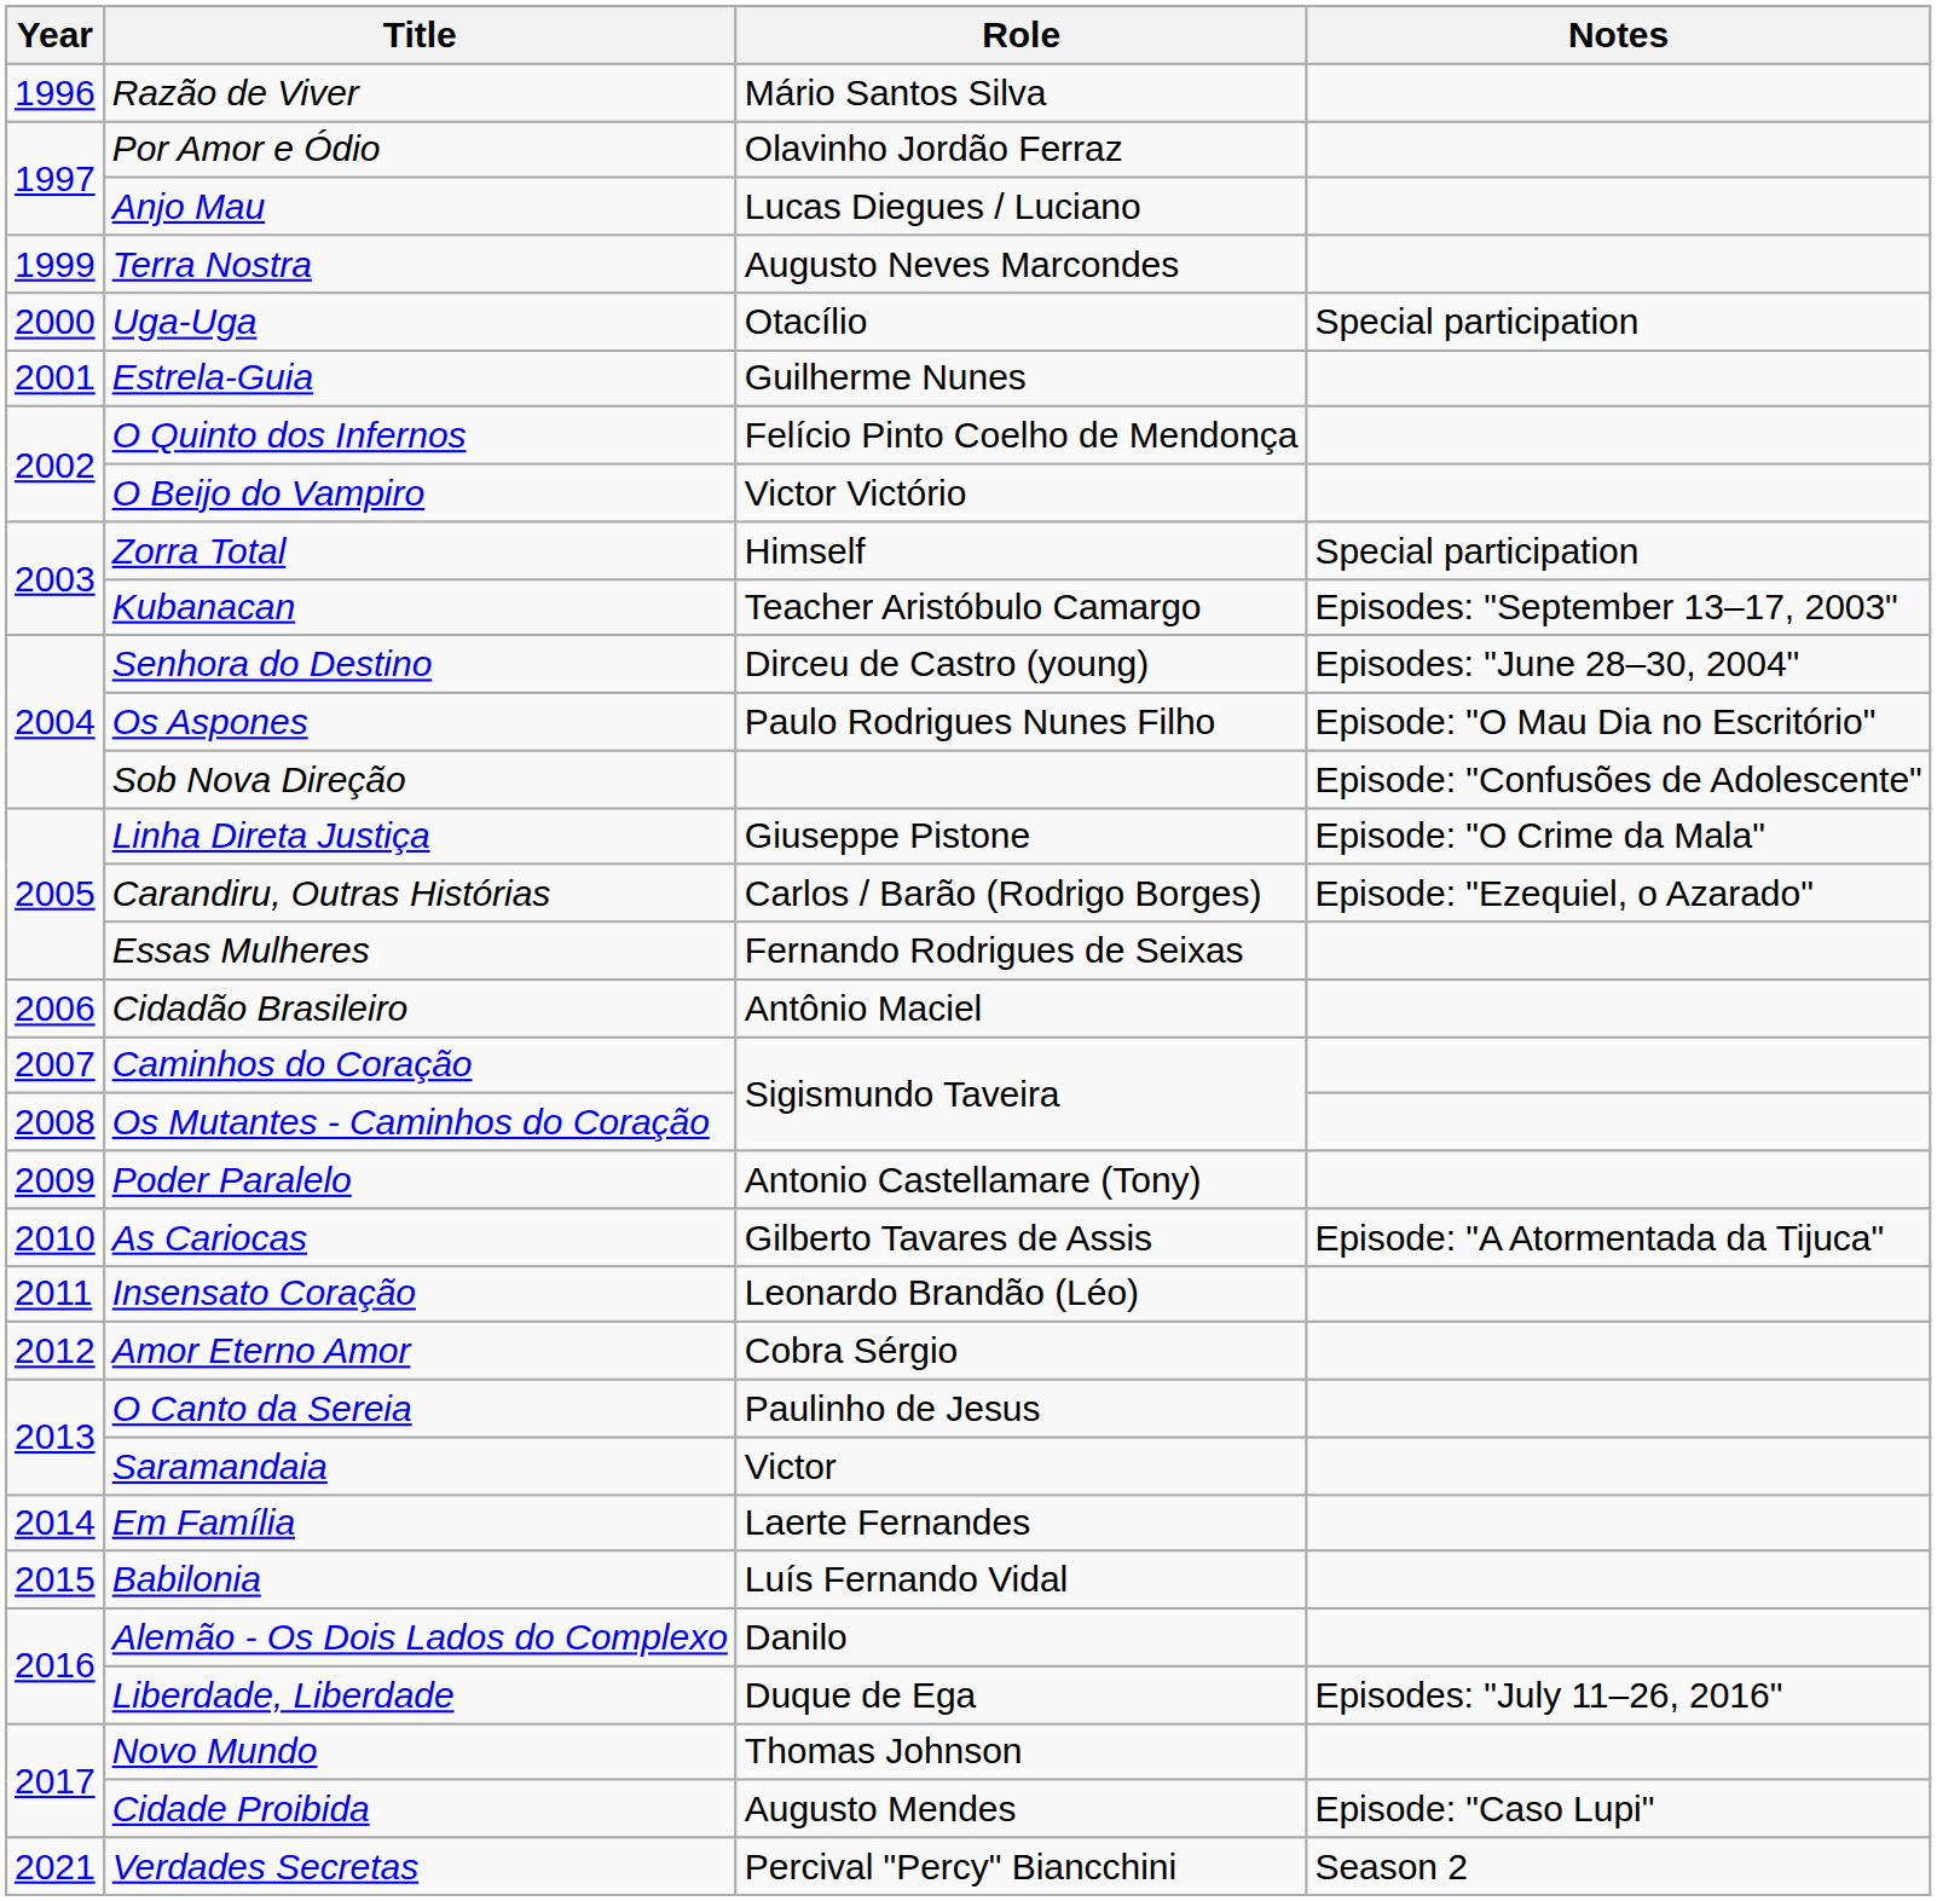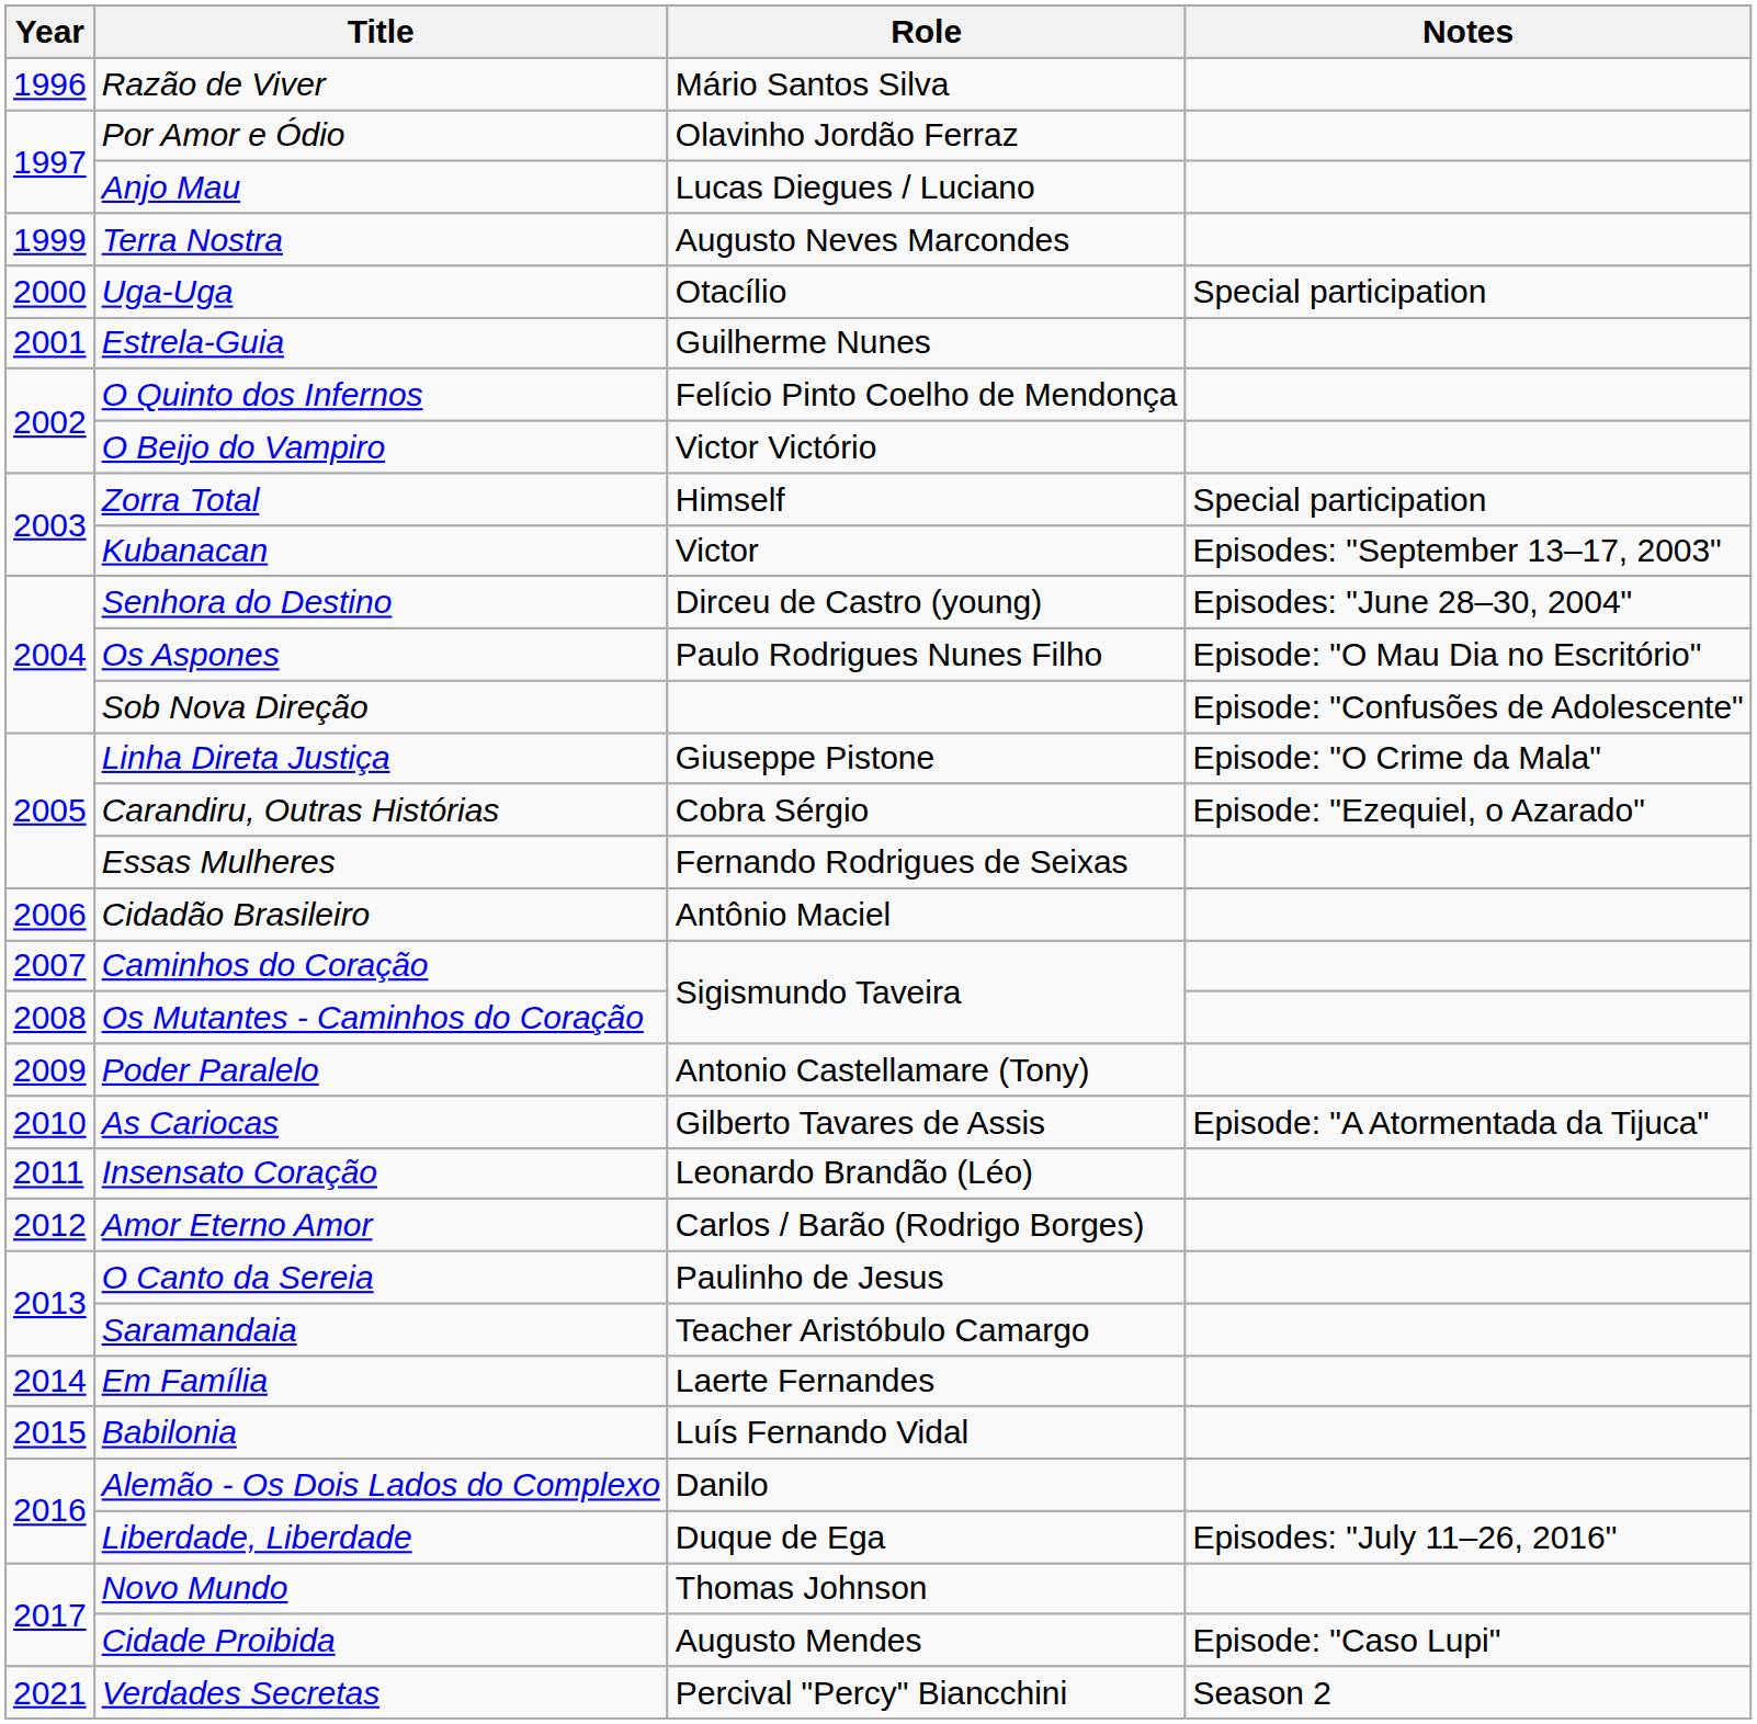Kubanacan | Role: Teacher Aristóbulo Camargo -> Victor
Carandiru, Outras Histórias | Role: Carlos / Barão (Rodrigo Borges) -> Cobra Sérgio
Amor Eterno Amor | Role: Cobra Sérgio -> Carlos / Barão (Rodrigo Borges)
Saramandaia | Role: Victor -> Teacher Aristóbulo Camargo
